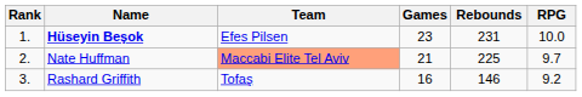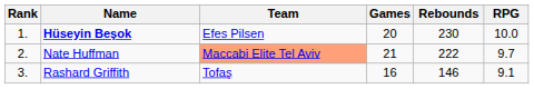Hüseyin Beşok | Games: 23 -> 20
Hüseyin Beşok | Rebounds: 231 -> 230
Nate Huffman | Rebounds: 225 -> 222
Rashard Griffith | RPG: 9.2 -> 9.1
